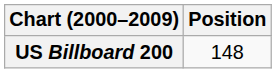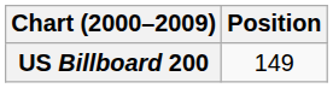US Billboard 200 | Position: 148 -> 149
